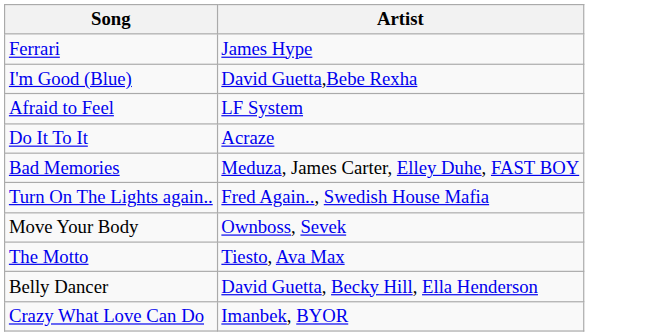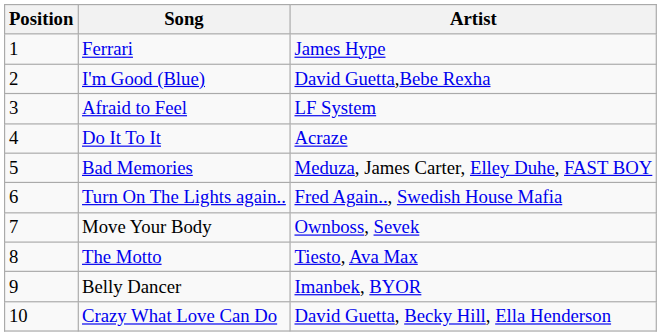+ column: Position | 1 | 2 | 3 | 4 | 5 | 6 | 7 | 8 | 9 | 10
Belly Dancer | Artist: David Guetta, Becky Hill, Ella Henderson -> Imanbek, BYOR
Crazy What Love Can Do | Artist: Imanbek, BYOR -> David Guetta, Becky Hill, Ella Henderson
